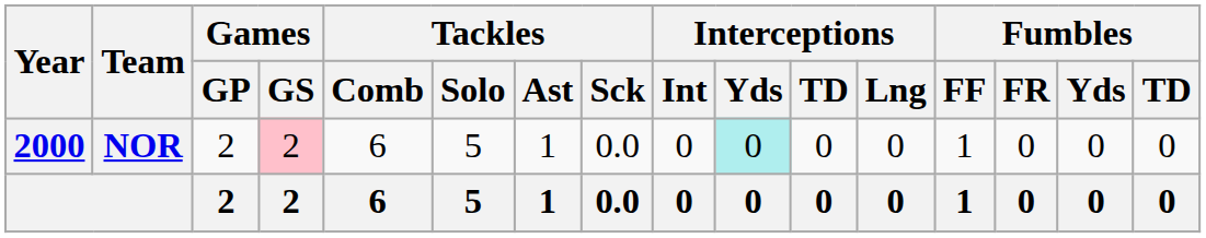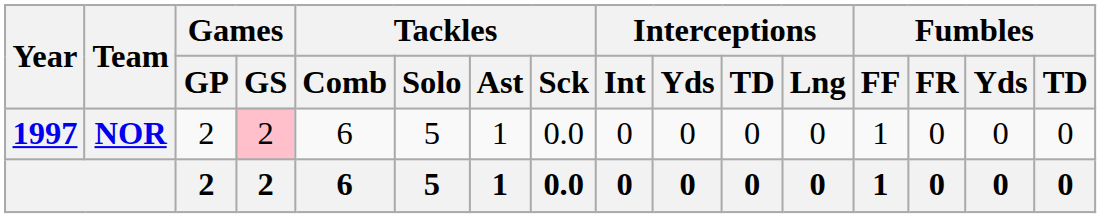NOR | Year: 2000 -> 1997
NOR | Interceptions / Yds: paleturquoise background -> no background
